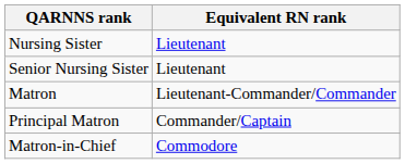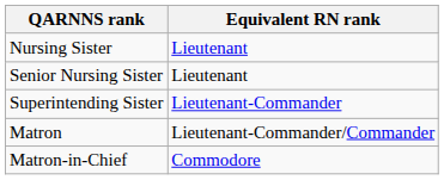+ row: Superintending Sister | Lieutenant-Commander
- row: Principal Matron | Commander/Captain
